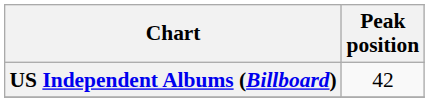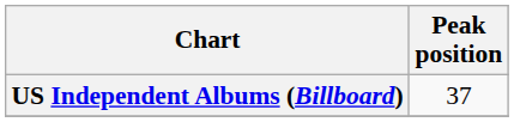US Independent Albums (Billboard) | Peak position: 42 -> 37
